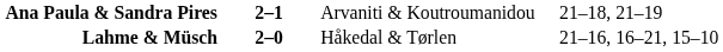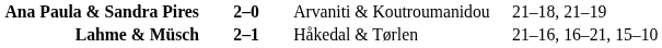Ana Paula & Sandra Pires | column 2: 2–1 -> 2–0
Lahme & Müsch | column 2: 2–0 -> 2–1
